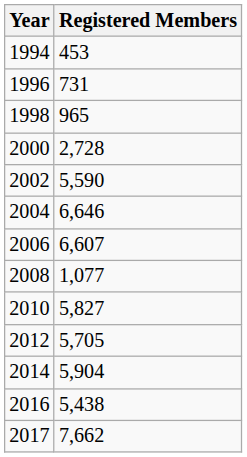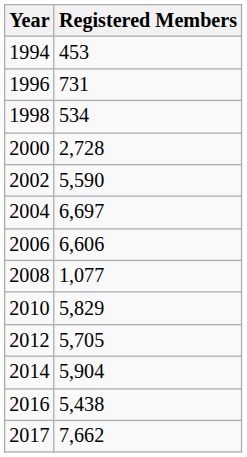1998 | Registered Members: 965 -> 534
2004 | Registered Members: 6,646 -> 6,697
2006 | Registered Members: 6,607 -> 6,606
2010 | Registered Members: 5,827 -> 5,829
